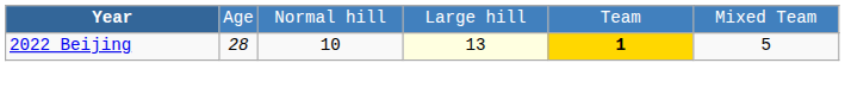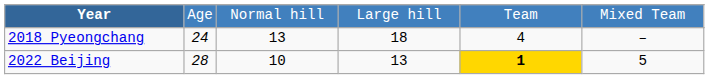+ row: 2018 Pyeongchang | 24 | 13 | 18 | 4 | –
2022 Beijing | column 4: lightyellow background -> no background
